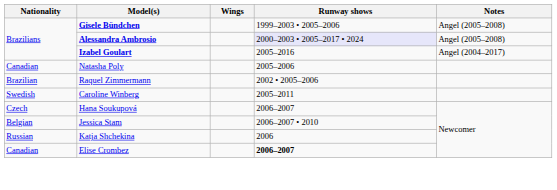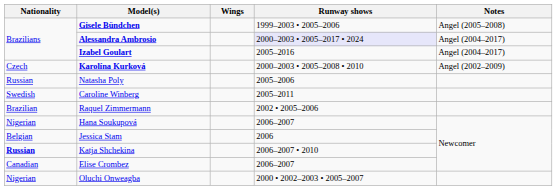Alessandra Ambrosio | Notes: Angel (2005–2008) -> Angel (2004–2017)
+ row: Czech | Karolína Kurková | 2000–2003 • 2005–2008 • 2010 | Angel (2002–2009)
Natasha Poly | Nationality: Canadian -> Russian
rows swapped: Raquel Zimmermann <-> Caroline Winberg
Hana Soukupová | Nationality: Czech -> Nigerian
Jessica Stam | Runway shows: 2006–2007 • 2010 -> 2006
Katja Shchekina | Nationality: normal -> bold
Katja Shchekina | Runway shows: 2006 -> 2006–2007 • 2010
Elise Crombez | Runway shows: bold -> normal
+ row: Nigerian | Oluchi Onweagba | 2000 • 2002–2003 • 2005–2007
